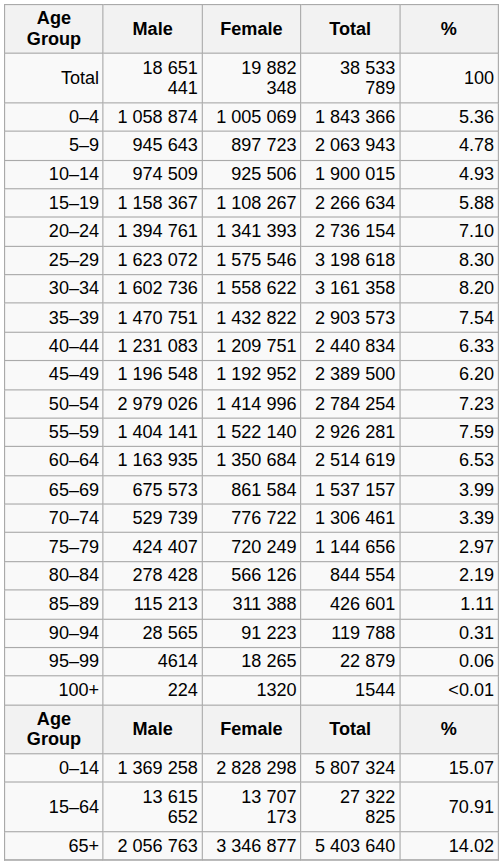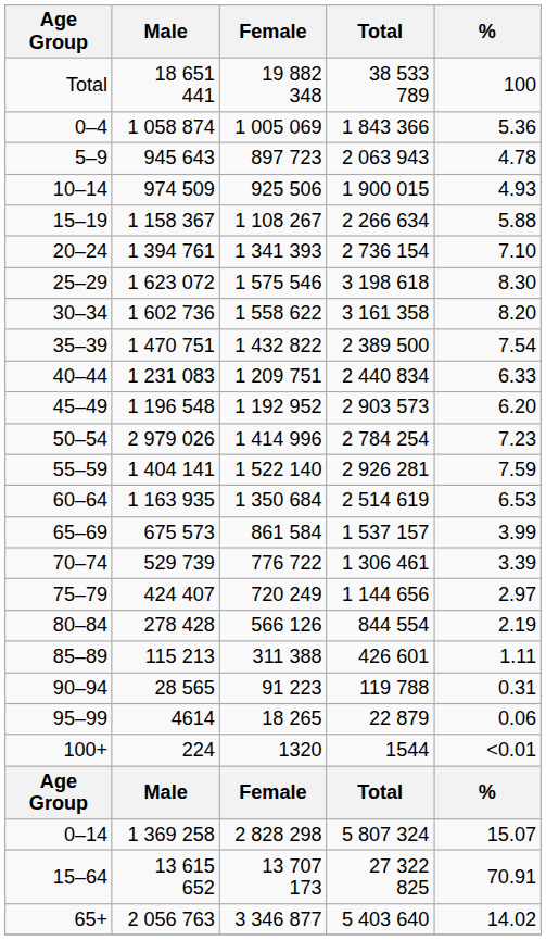35–39 | Total: 2 903 573 -> 2 389 500
45–49 | Total: 2 389 500 -> 2 903 573
